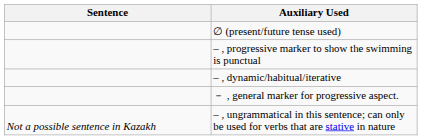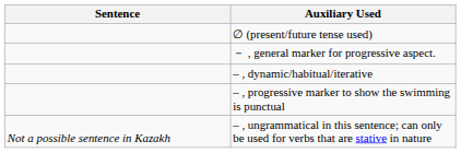rows swapped: － , general marker for progressive aspect. <-> – , progressive marker to show the swimming is punctual
